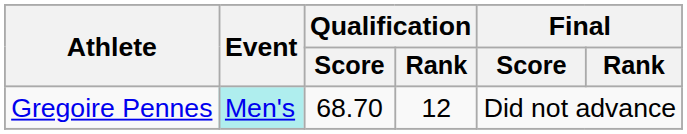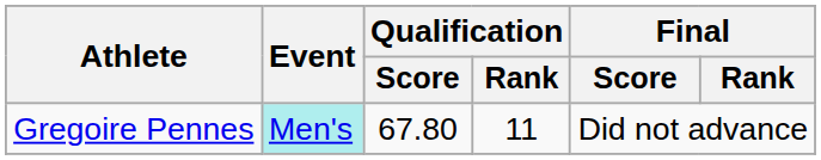Gregoire Pennes | Qualification / Score: 68.70 -> 67.80
Gregoire Pennes | Qualification / Rank: 12 -> 11
